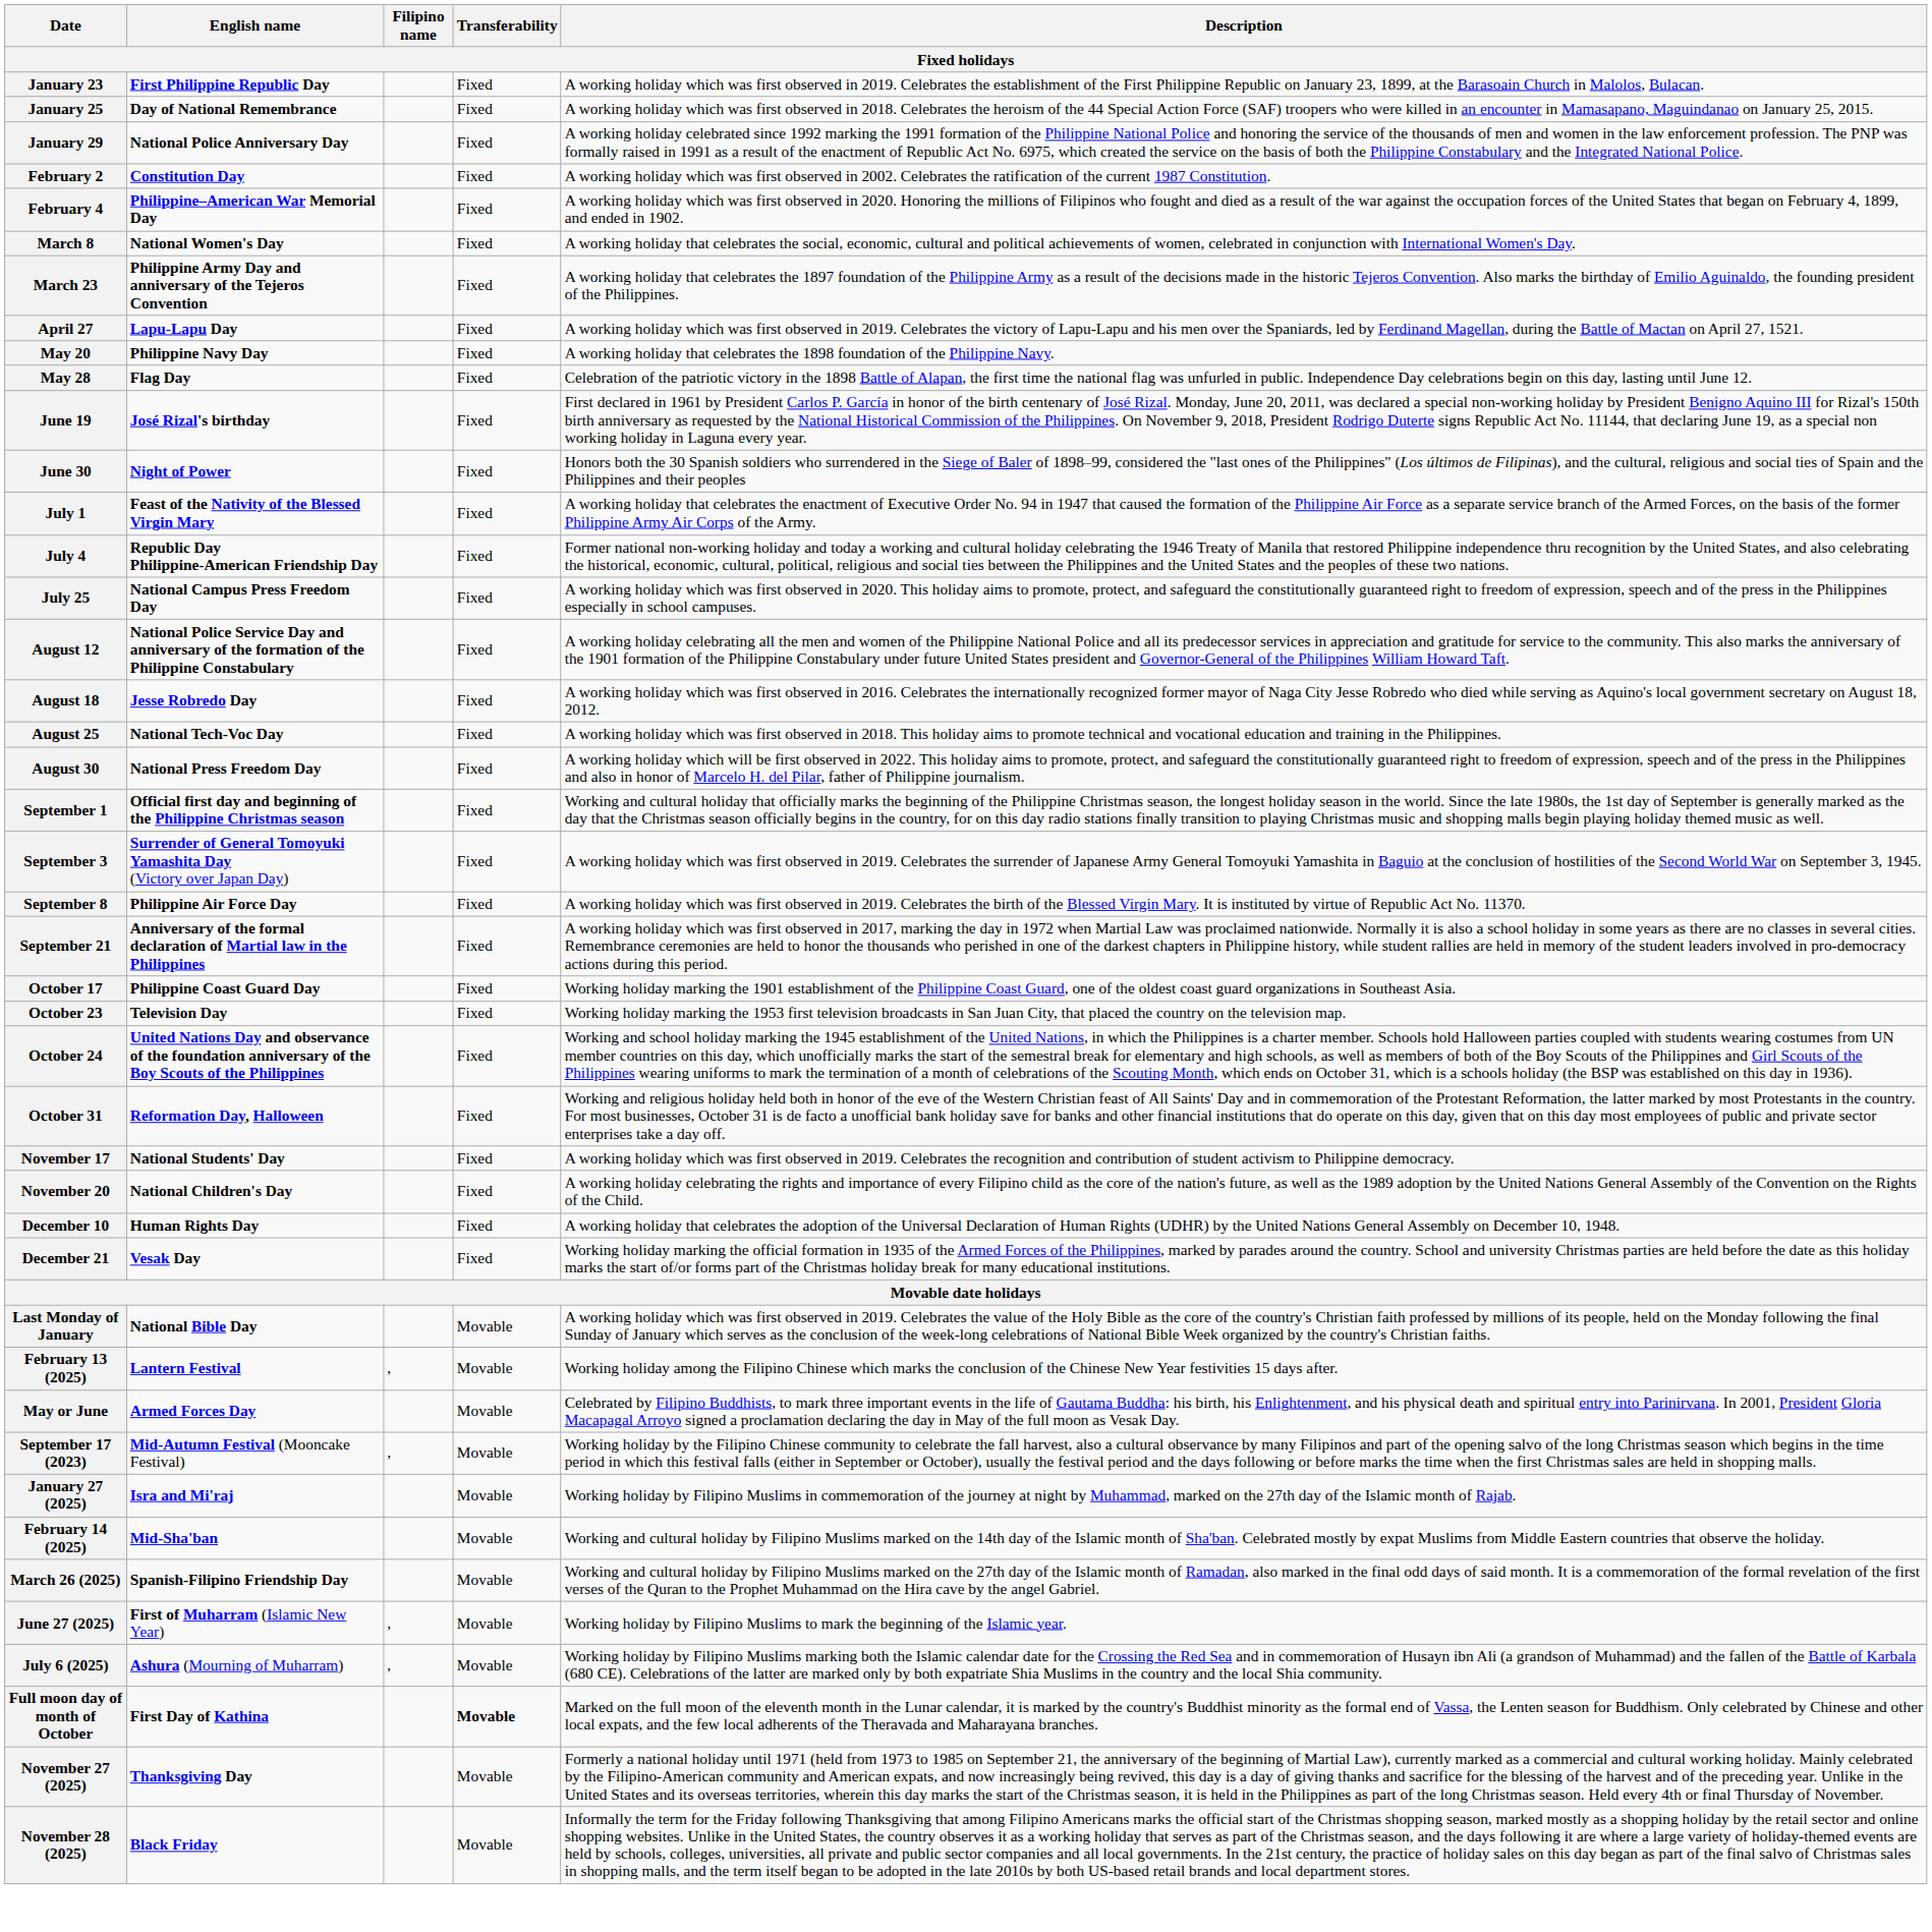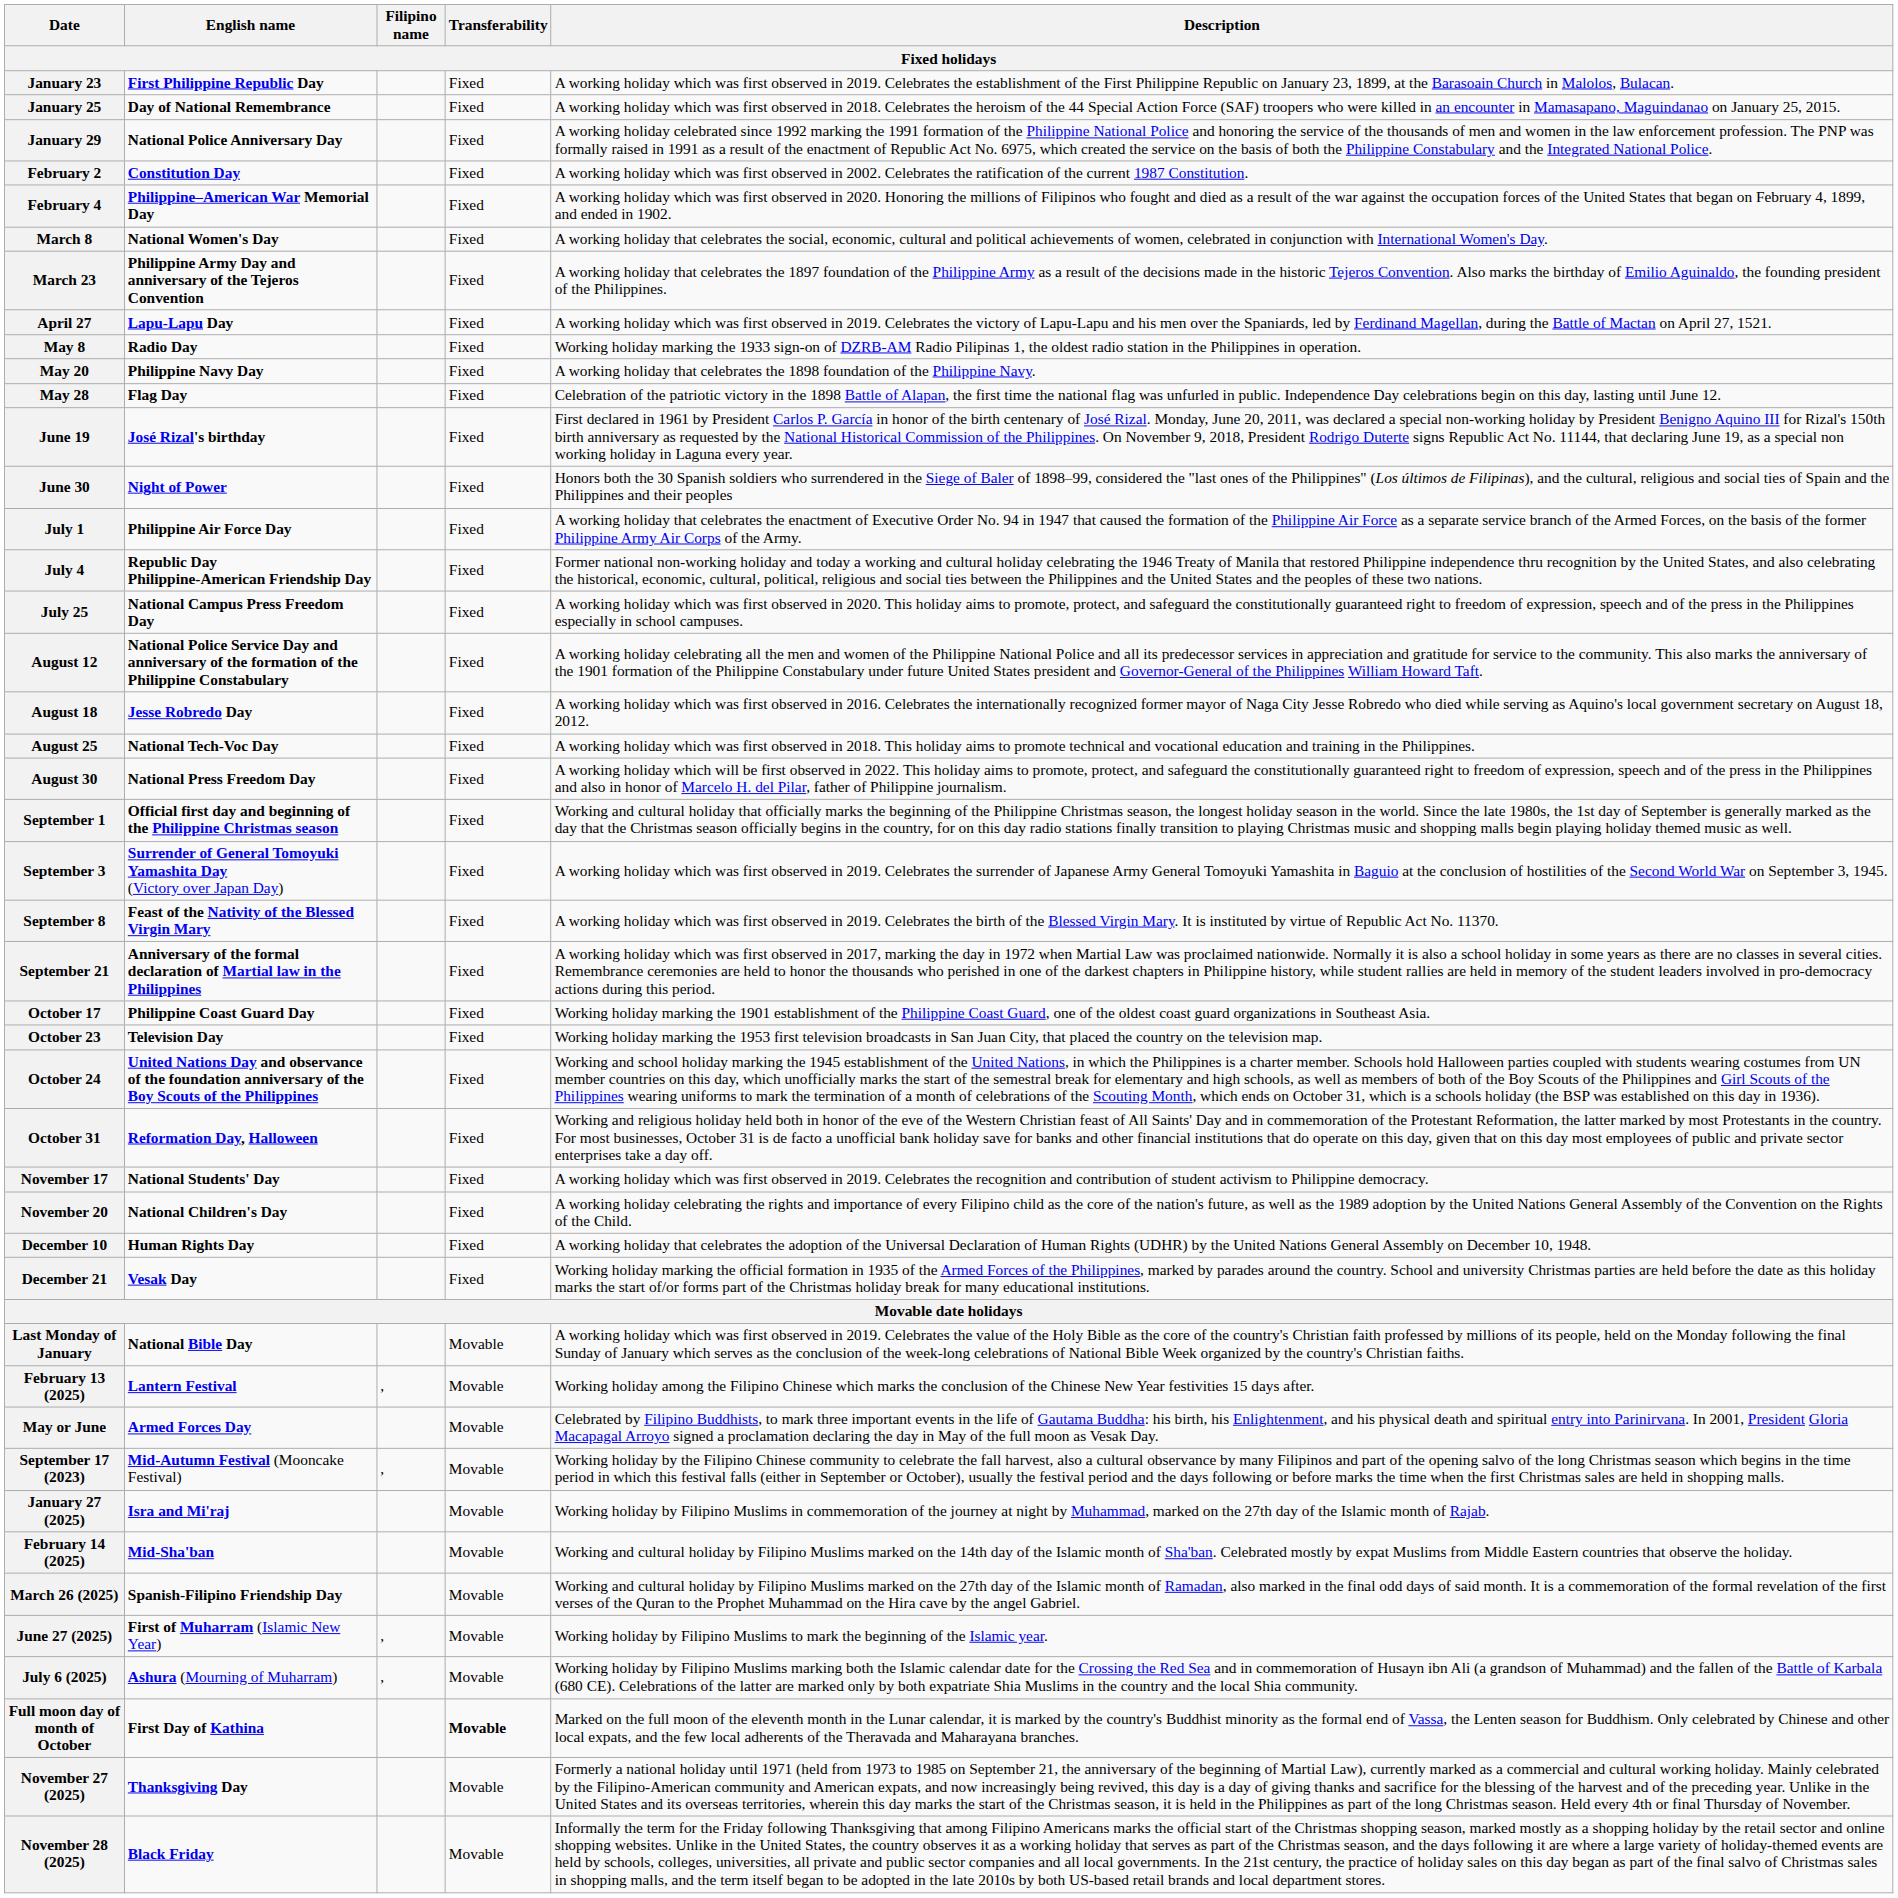+ row: May 8 | Radio Day | Fixed | Working holiday marking the 1933 sign-on of DZRB-AM Radio Pilipinas 1, the oldest radio station in the Philippines in operation.
July 1 | English name: Feast of the Nativity of the Blessed Virgin Mary -> Philippine Air Force Day
September 8 | English name: Philippine Air Force Day -> Feast of the Nativity of the Blessed Virgin Mary
